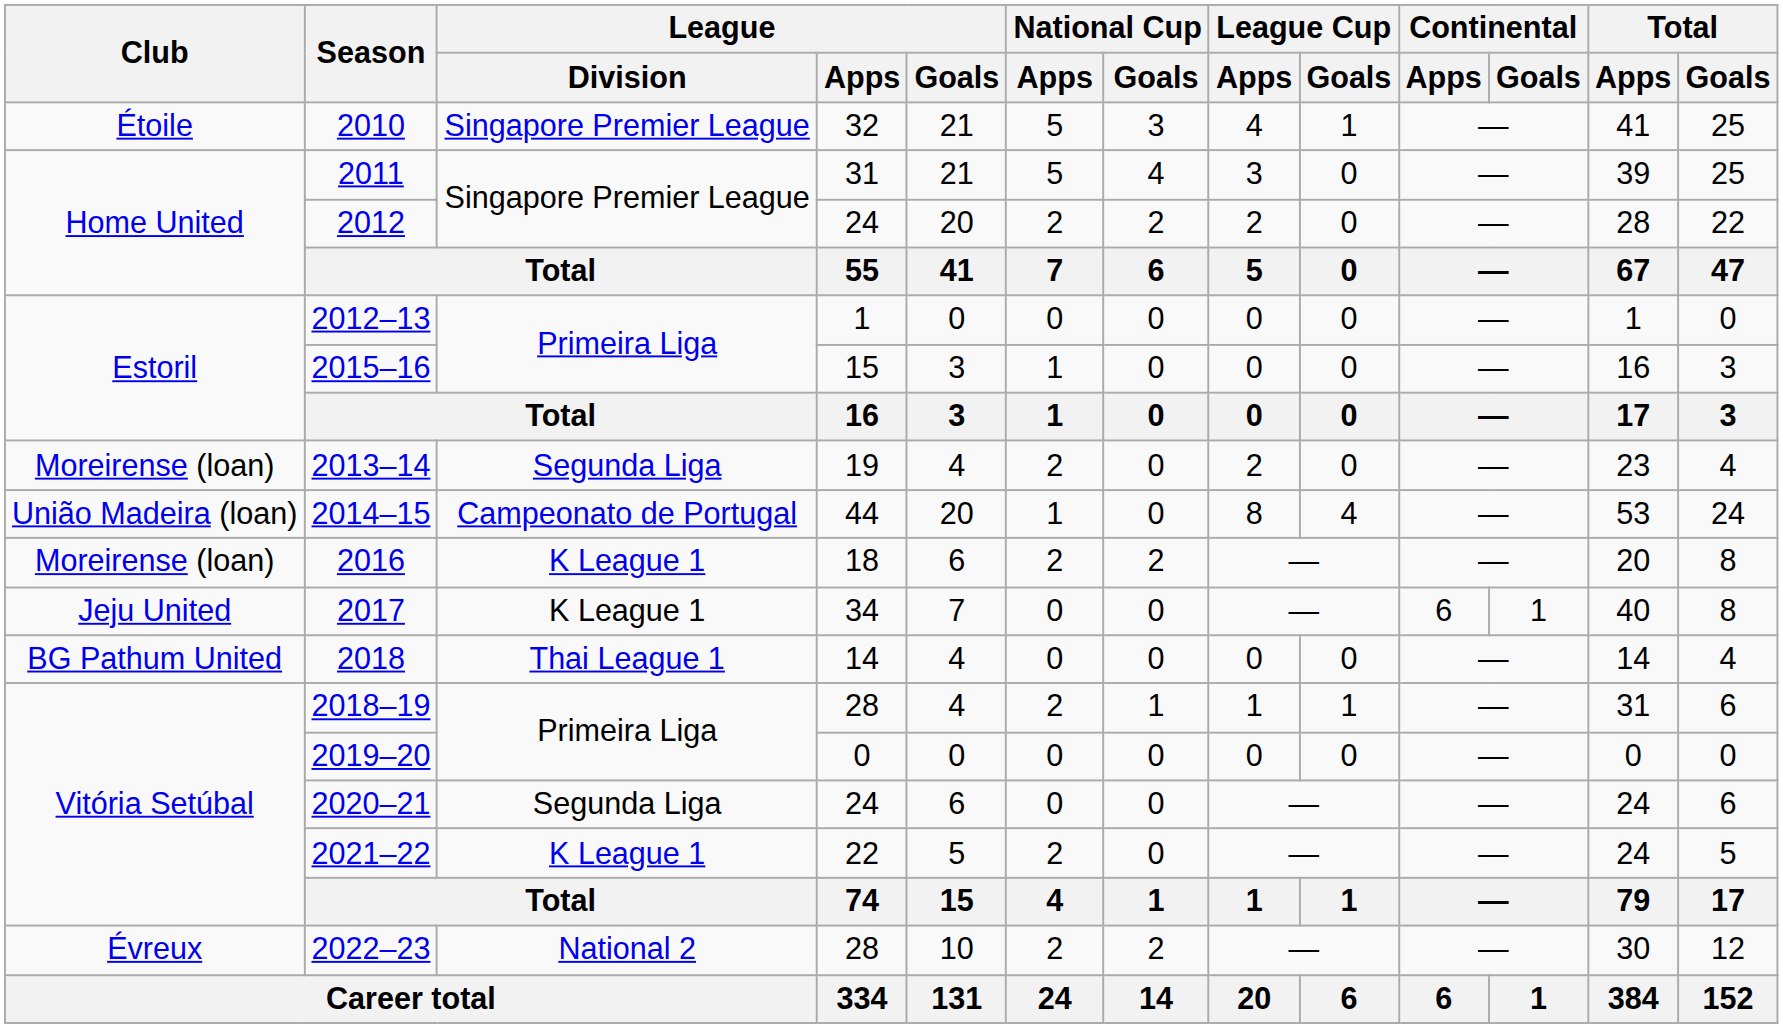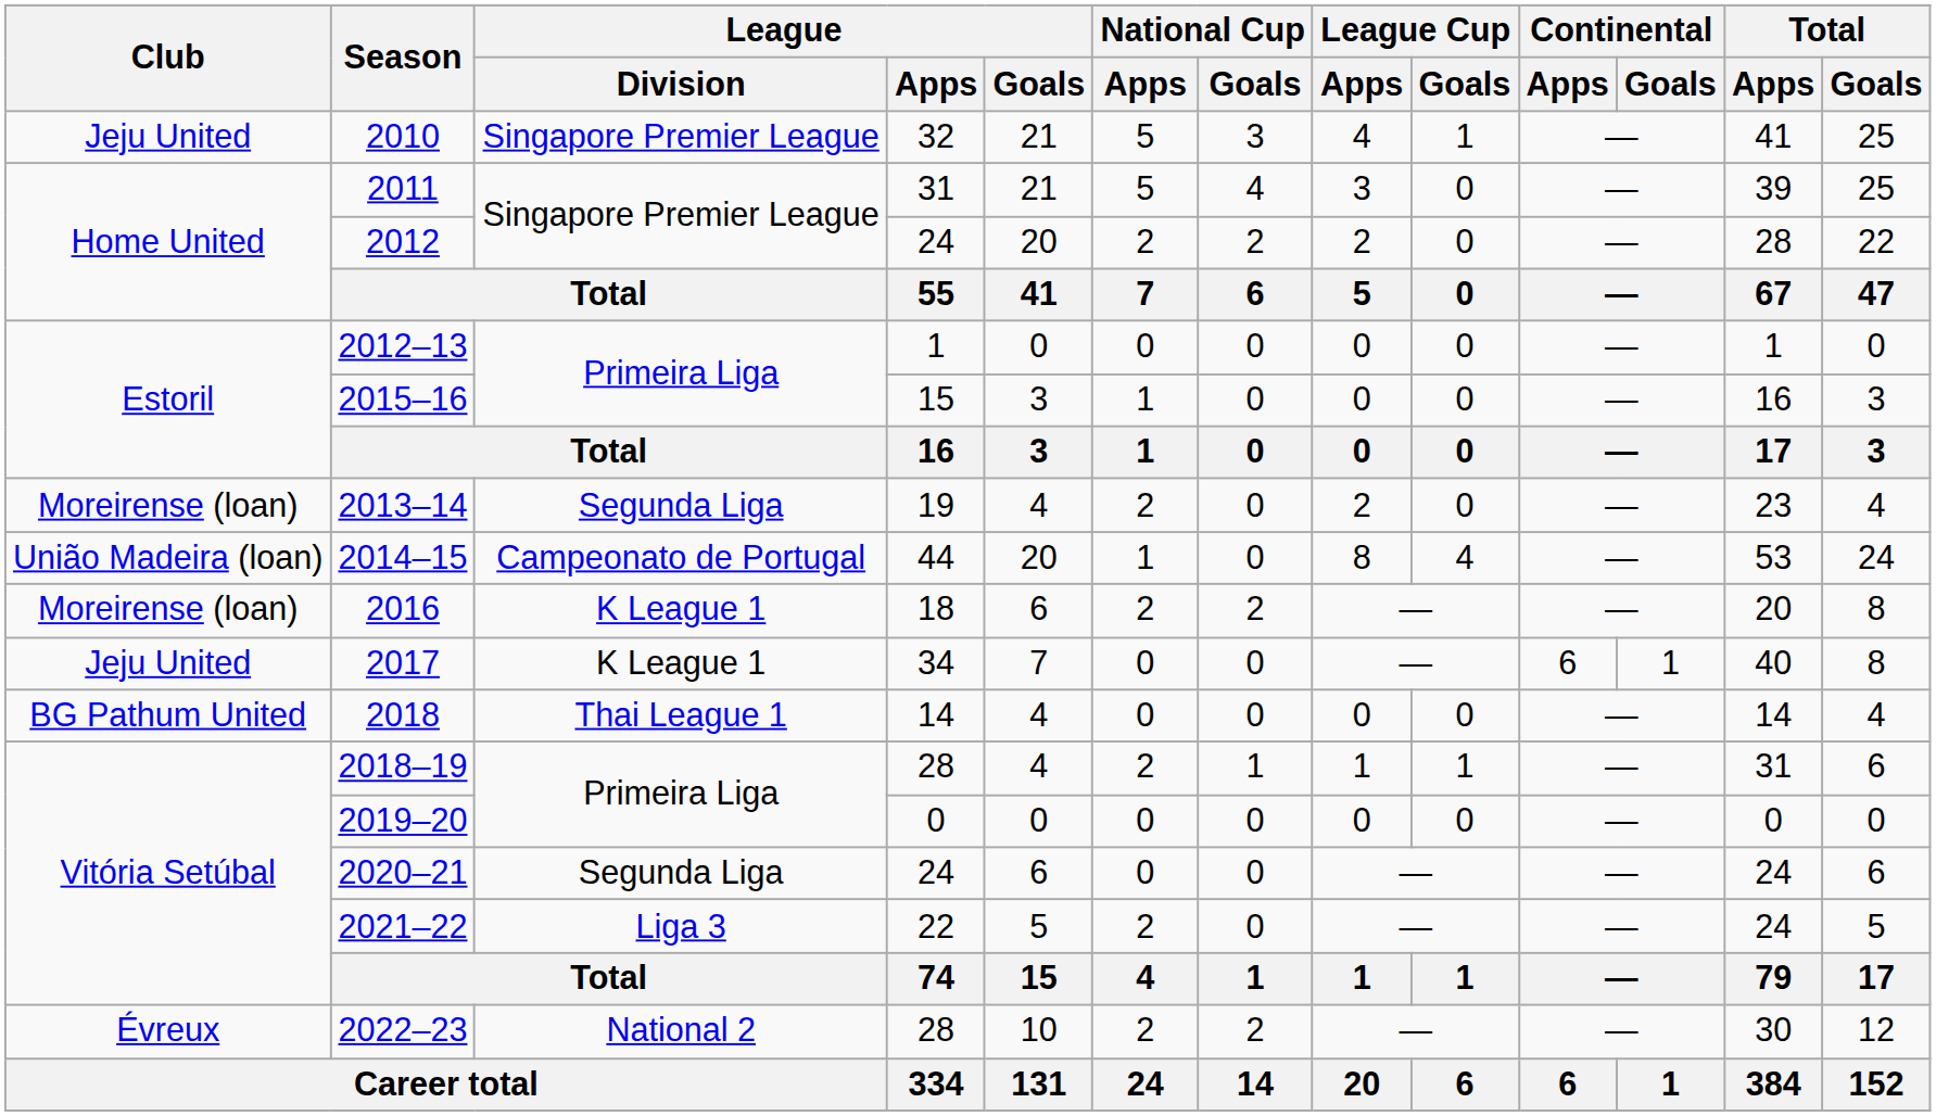2010 | Club: Étoile -> Jeju United
2021–22 | League / Division: K League 1 -> Liga 3
